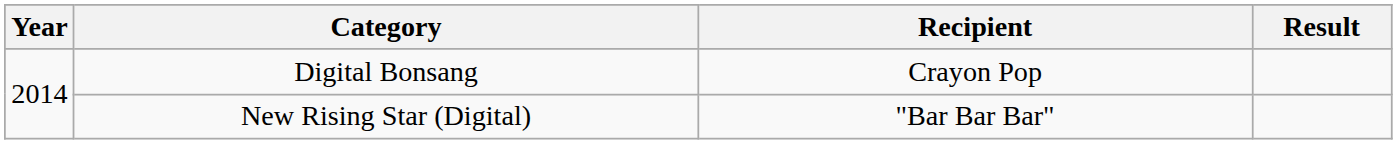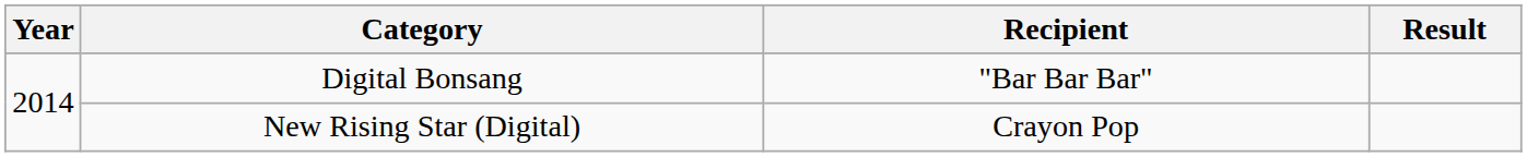Digital Bonsang | Recipient: Crayon Pop -> "Bar Bar Bar"
New Rising Star (Digital) | Recipient: "Bar Bar Bar" -> Crayon Pop
